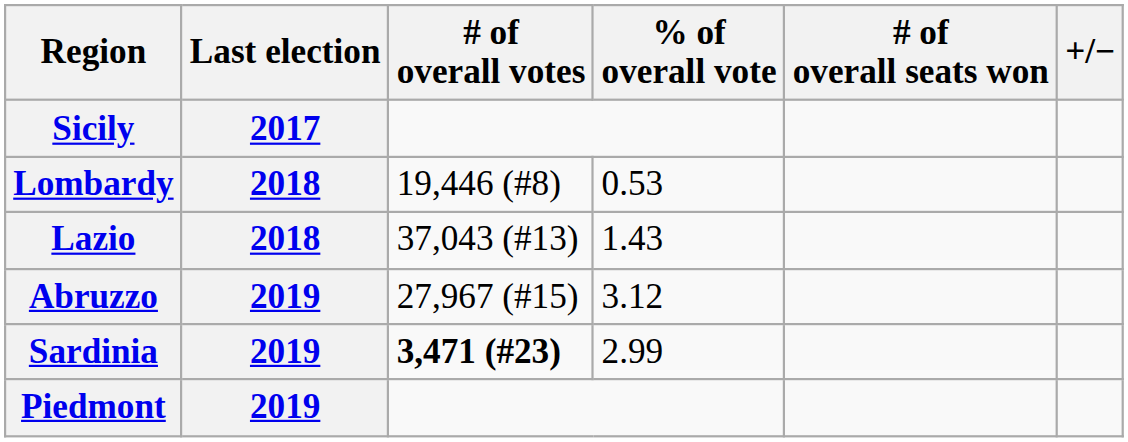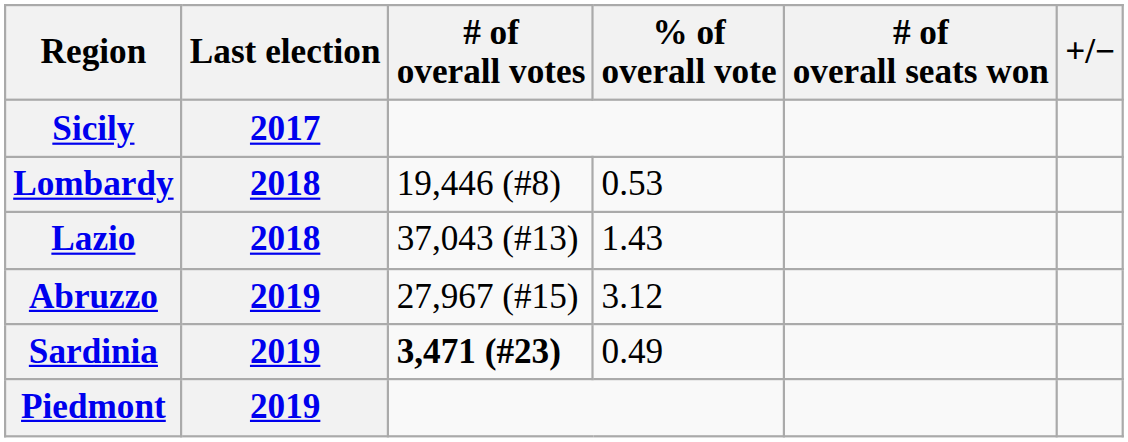Sardinia | % of overall vote: 2.99 -> 0.49
